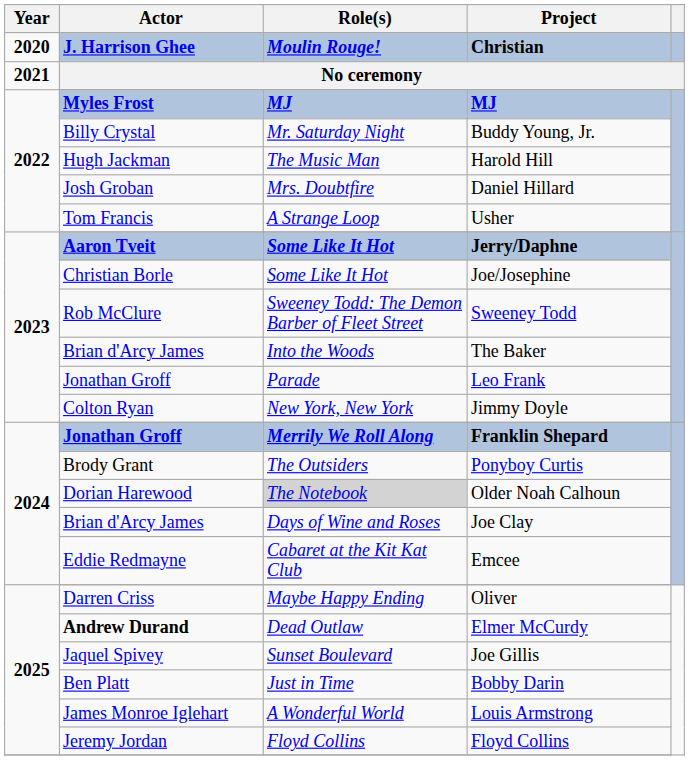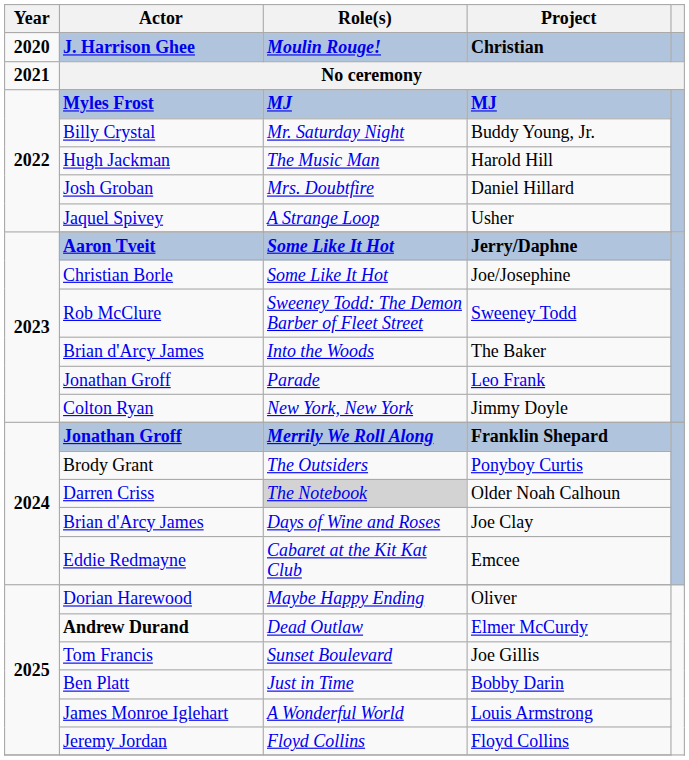Usher | Actor: Tom Francis -> Jaquel Spivey
Older Noah Calhoun | Actor: Dorian Harewood -> Darren Criss
Oliver | Actor: Darren Criss -> Dorian Harewood
Joe Gillis | Actor: Jaquel Spivey -> Tom Francis
